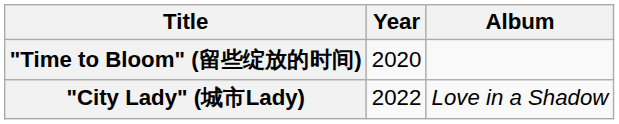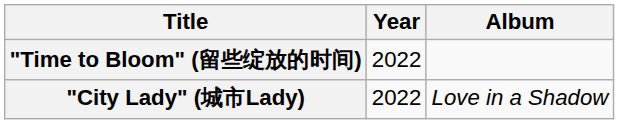"Time to Bloom" (留些绽放的时间) | Year: 2020 -> 2022
